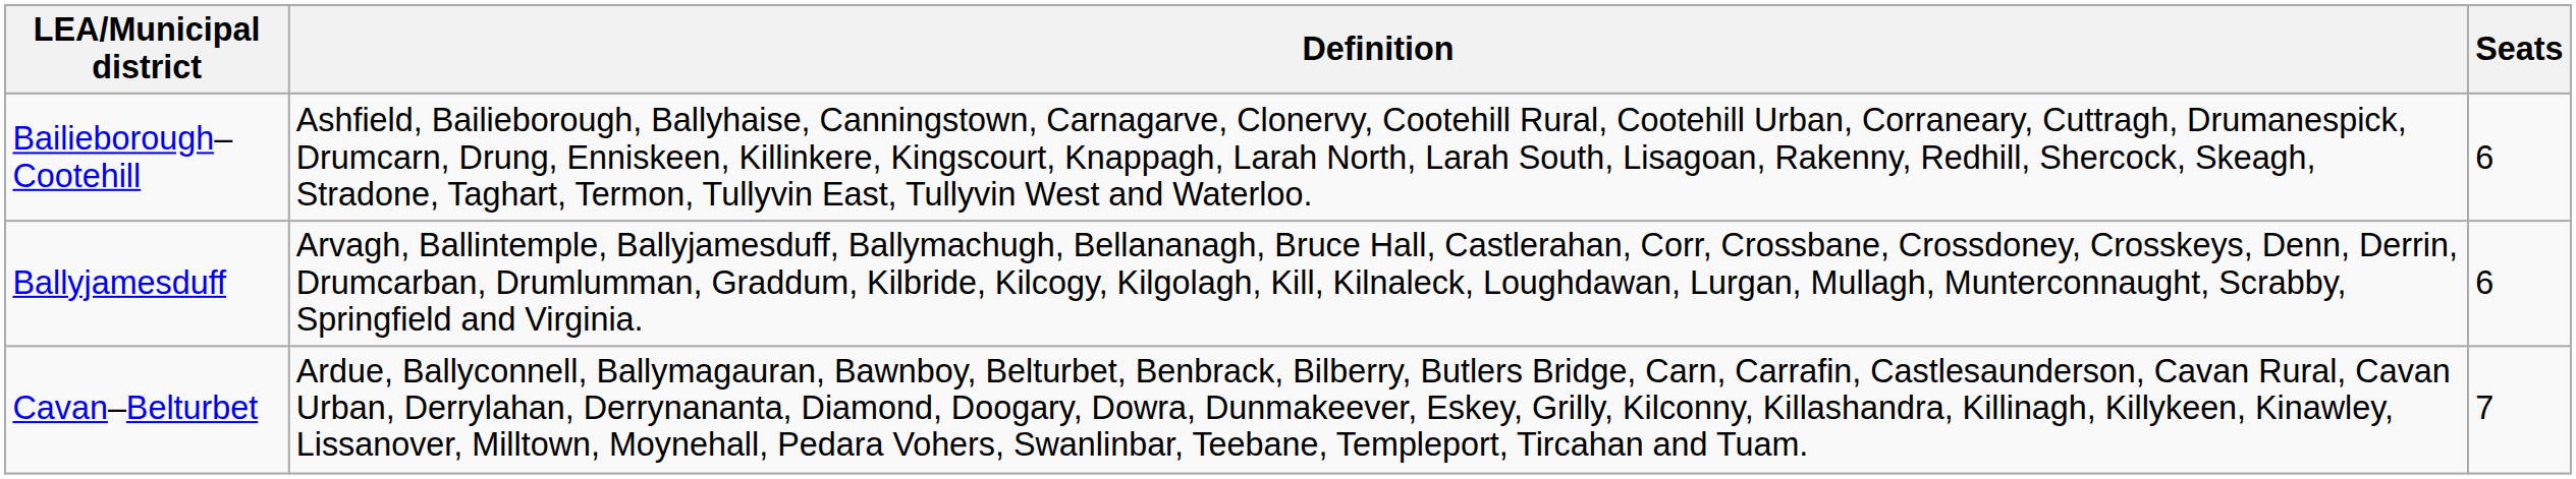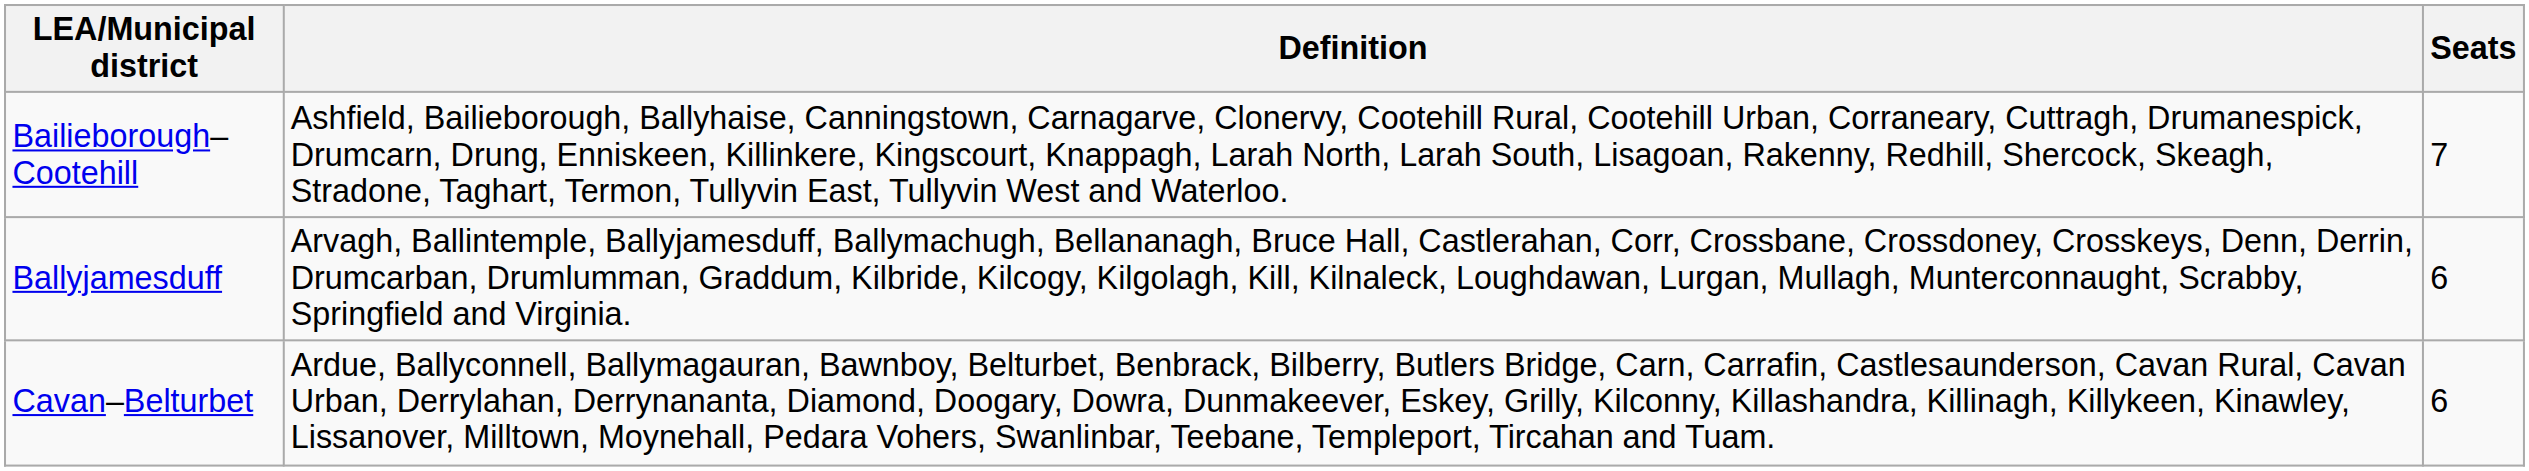Bailieborough–Cootehill | Seats: 6 -> 7
Cavan–Belturbet | Seats: 7 -> 6
